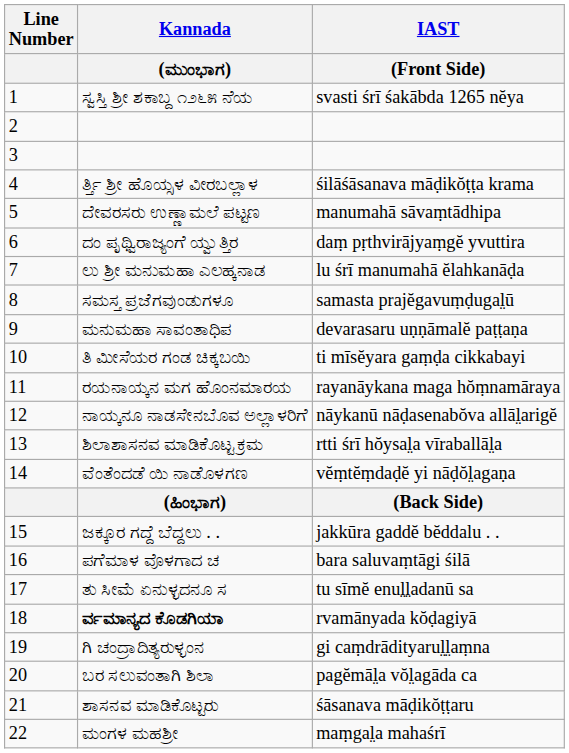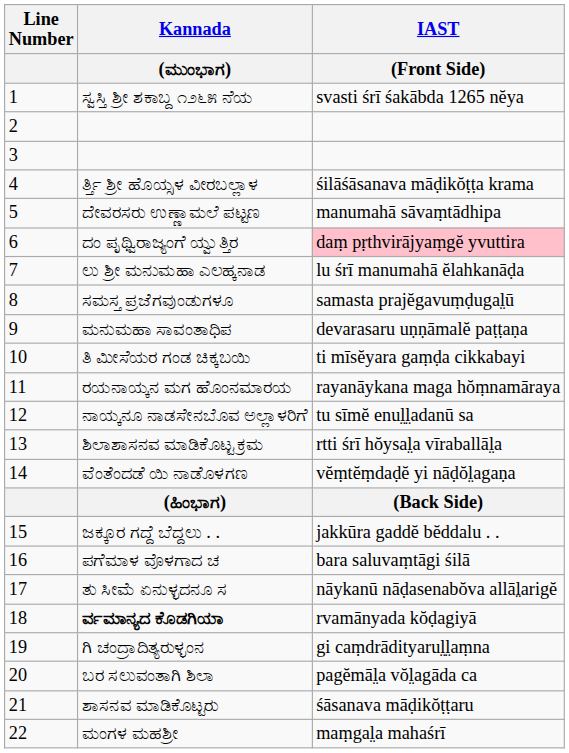ದಂ ಪೃಥ್ವಿರಾಜ್ಯಂಗೆ ಯ್ವುತ್ತಿರ | IAST / (Front Side): no background -> pink background
ನಾಯ್ಕನೂ ನಾಡಸೇನಬೊವ ಅಲ್ಲಾಳರಿಗೆ | IAST / (Front Side): nāykanū nāḍasenabŏva allāl̤arigĕ -> tu sīmĕ enul̤l̤adanū sa
ತು ಸೀಮೆ ಏನುಳ್ಳದನೂ ಸ | IAST / (Front Side): tu sīmĕ enul̤l̤adanū sa -> nāykanū nāḍasenabŏva allāl̤arigĕ
